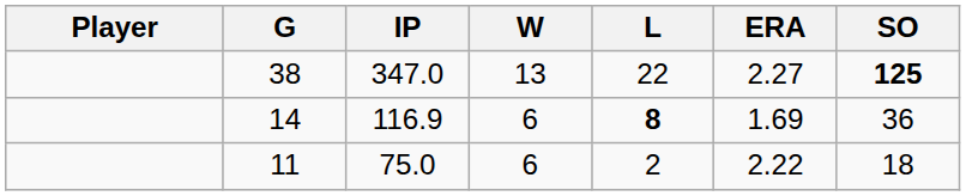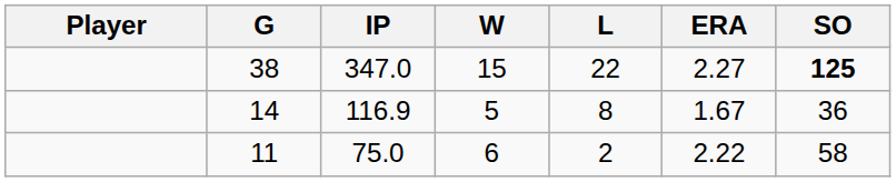38 | W: 13 -> 15
14 | W: 6 -> 5
14 | L: bold -> normal
14 | ERA: 1.69 -> 1.67
11 | SO: 18 -> 58
